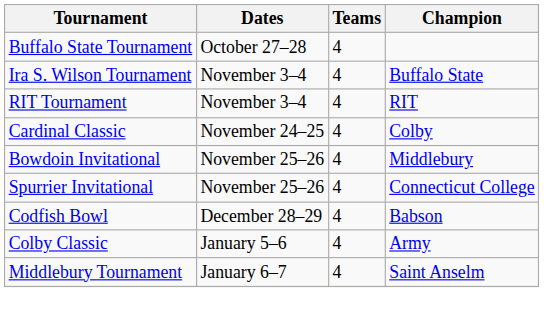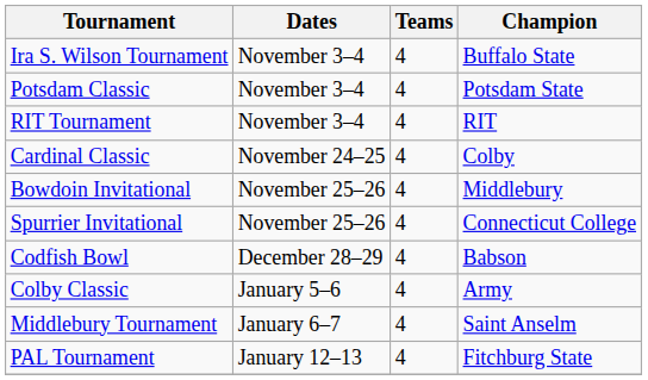- row: Buffalo State Tournament | October 27–28 | 4
+ row: Potsdam Classic | November 3–4 | 4 | Potsdam State
+ row: PAL Tournament | January 12–13 | 4 | Fitchburg State
